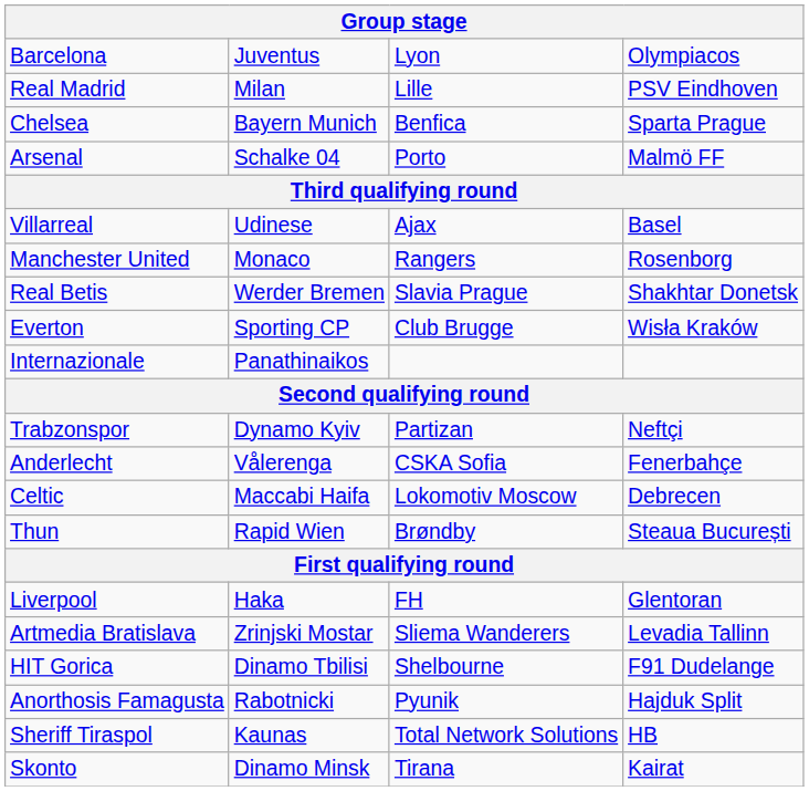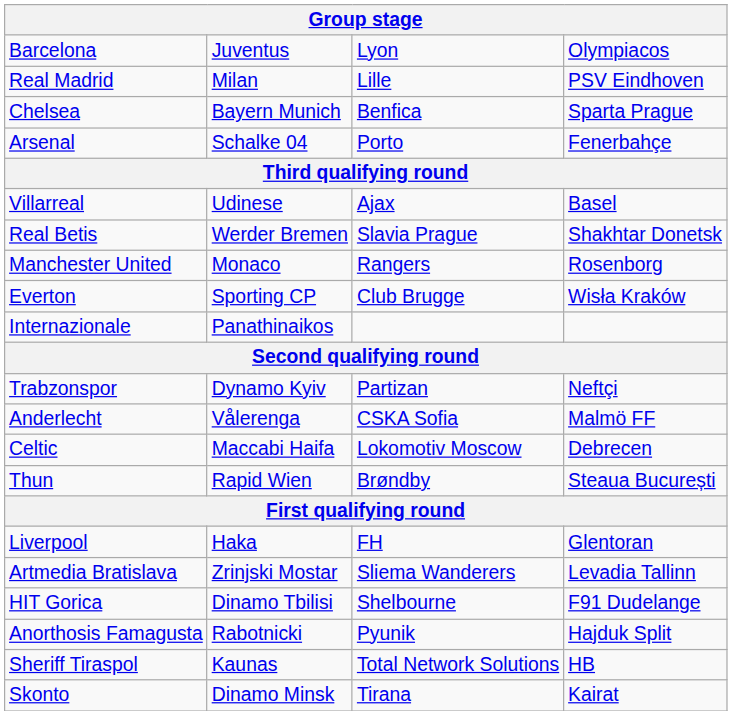Arsenal | column 4: Malmö FF -> Fenerbahçe
rows swapped: Real Betis <-> Manchester United
Anderlecht | column 4: Fenerbahçe -> Malmö FF
